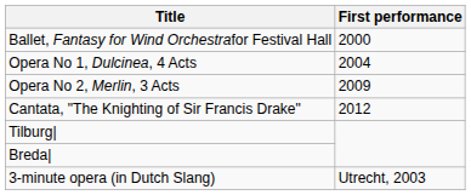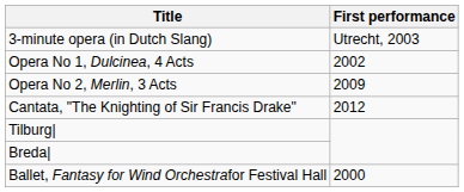rows swapped: 3-minute opera (in Dutch Slang) <-> Ballet, Fantasy for Wind Orchestrafor Festival Hall
Opera No 1, Dulcinea, 4 Acts | First performance: 2004 -> 2002
